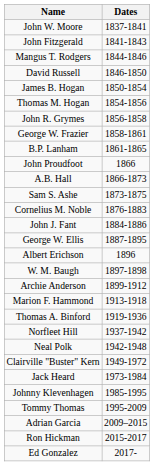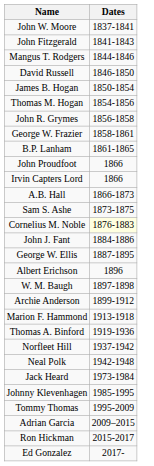+ row: Irvin Capters Lord | 1866
Cornelius M. Noble | Dates: no background -> lightyellow background
- row: Clairville "Buster" Kern | 1949-1972
